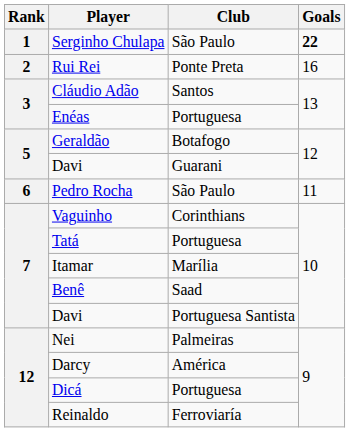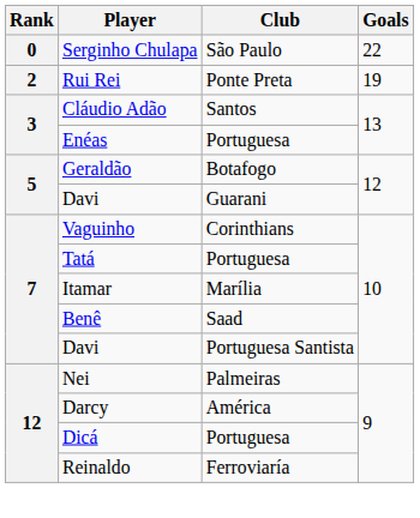Serginho Chulapa | Rank: 1 -> 0
Serginho Chulapa | Goals: bold -> normal
Rui Rei | Goals: 16 -> 19
- row: 6 | Pedro Rocha | São Paulo | 11
